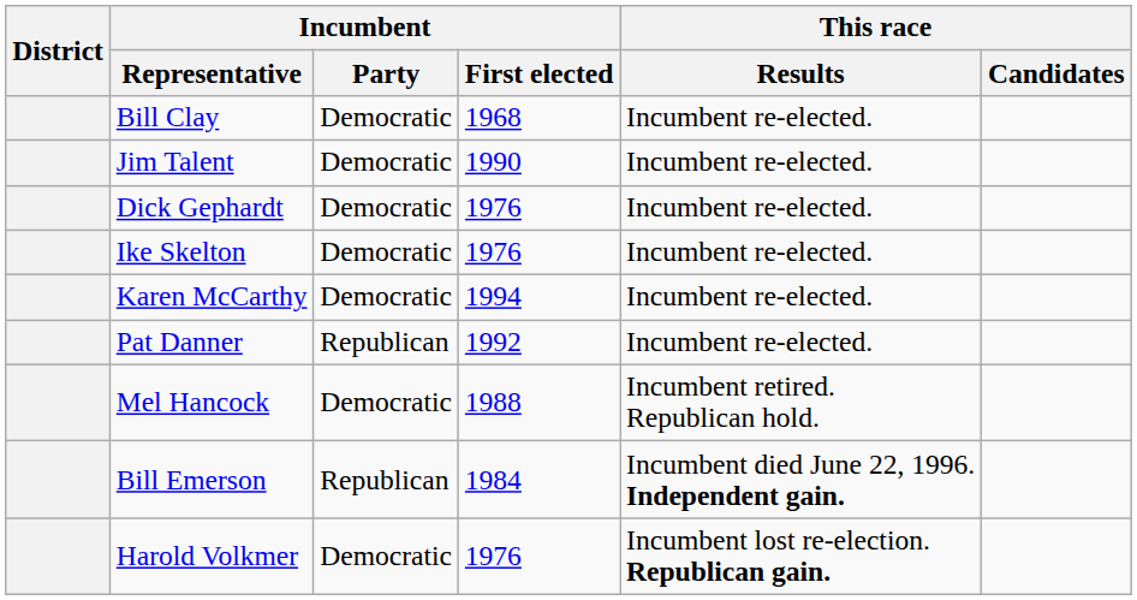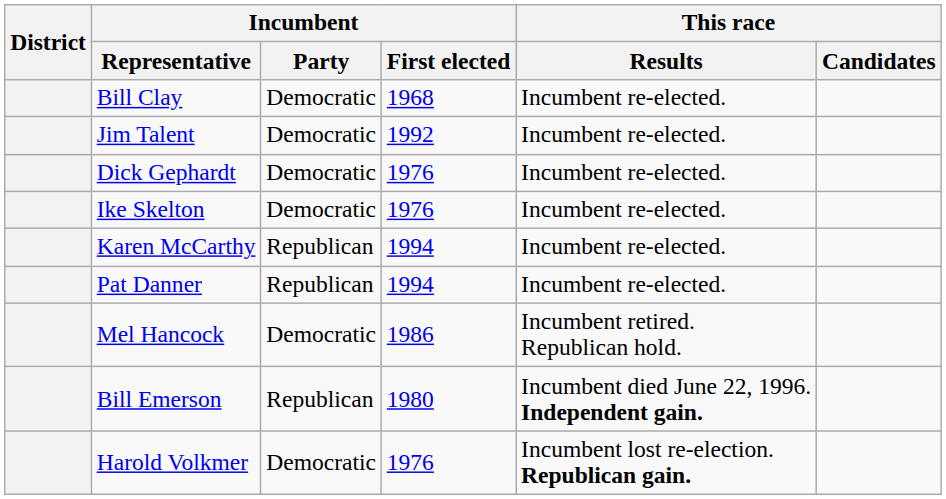Jim Talent | Incumbent / First elected: 1990 -> 1992
Karen McCarthy | Incumbent / Party: Democratic -> Republican
Pat Danner | Incumbent / First elected: 1992 -> 1994
Mel Hancock | Incumbent / First elected: 1988 -> 1986
Bill Emerson | Incumbent / First elected: 1984 -> 1980
